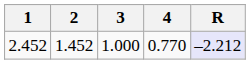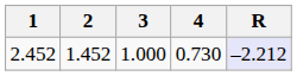2.452 | 4: 0.770 -> 0.730
